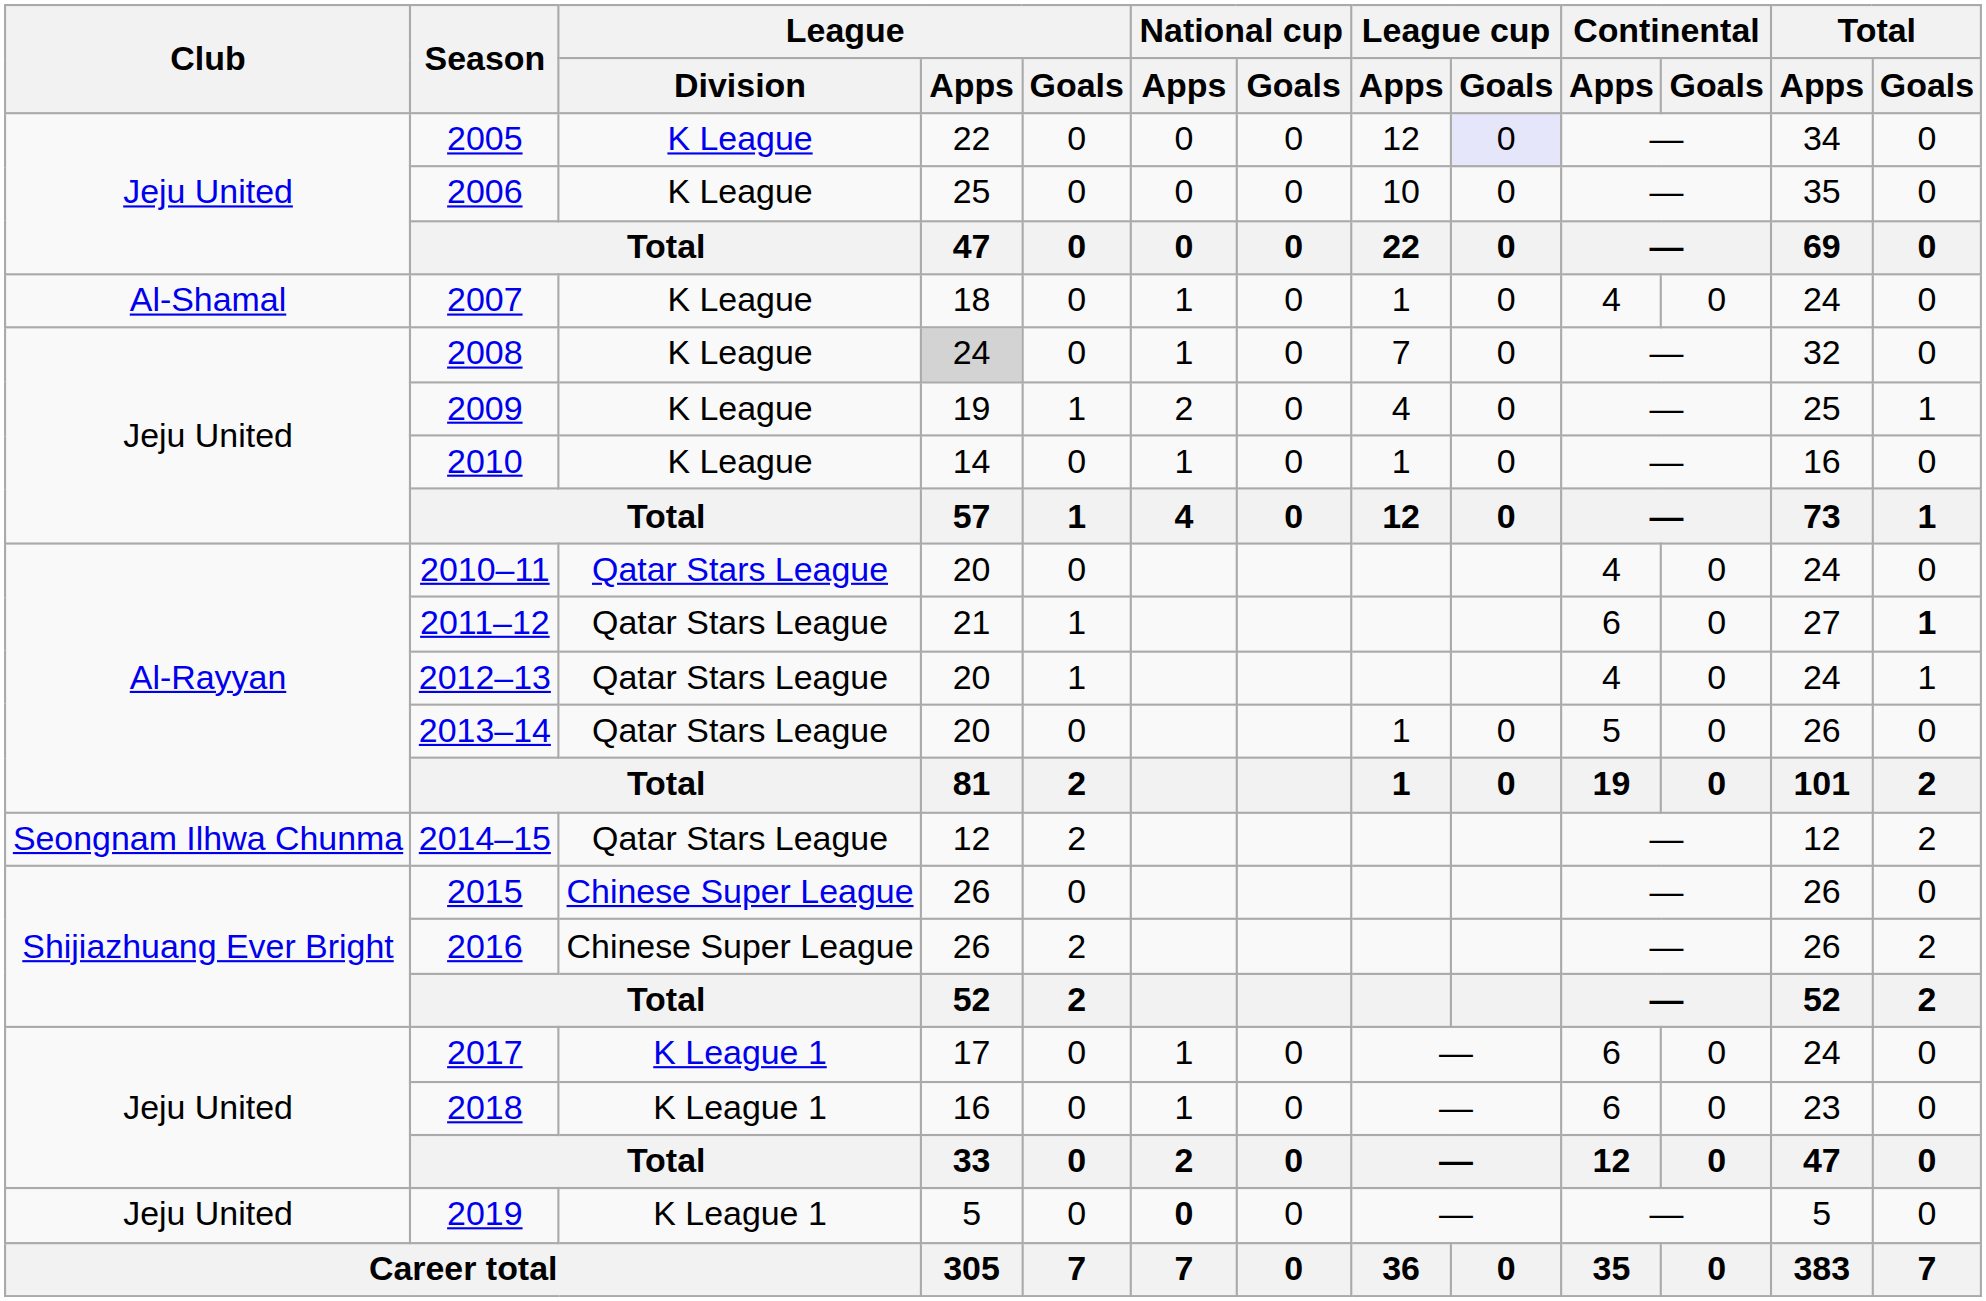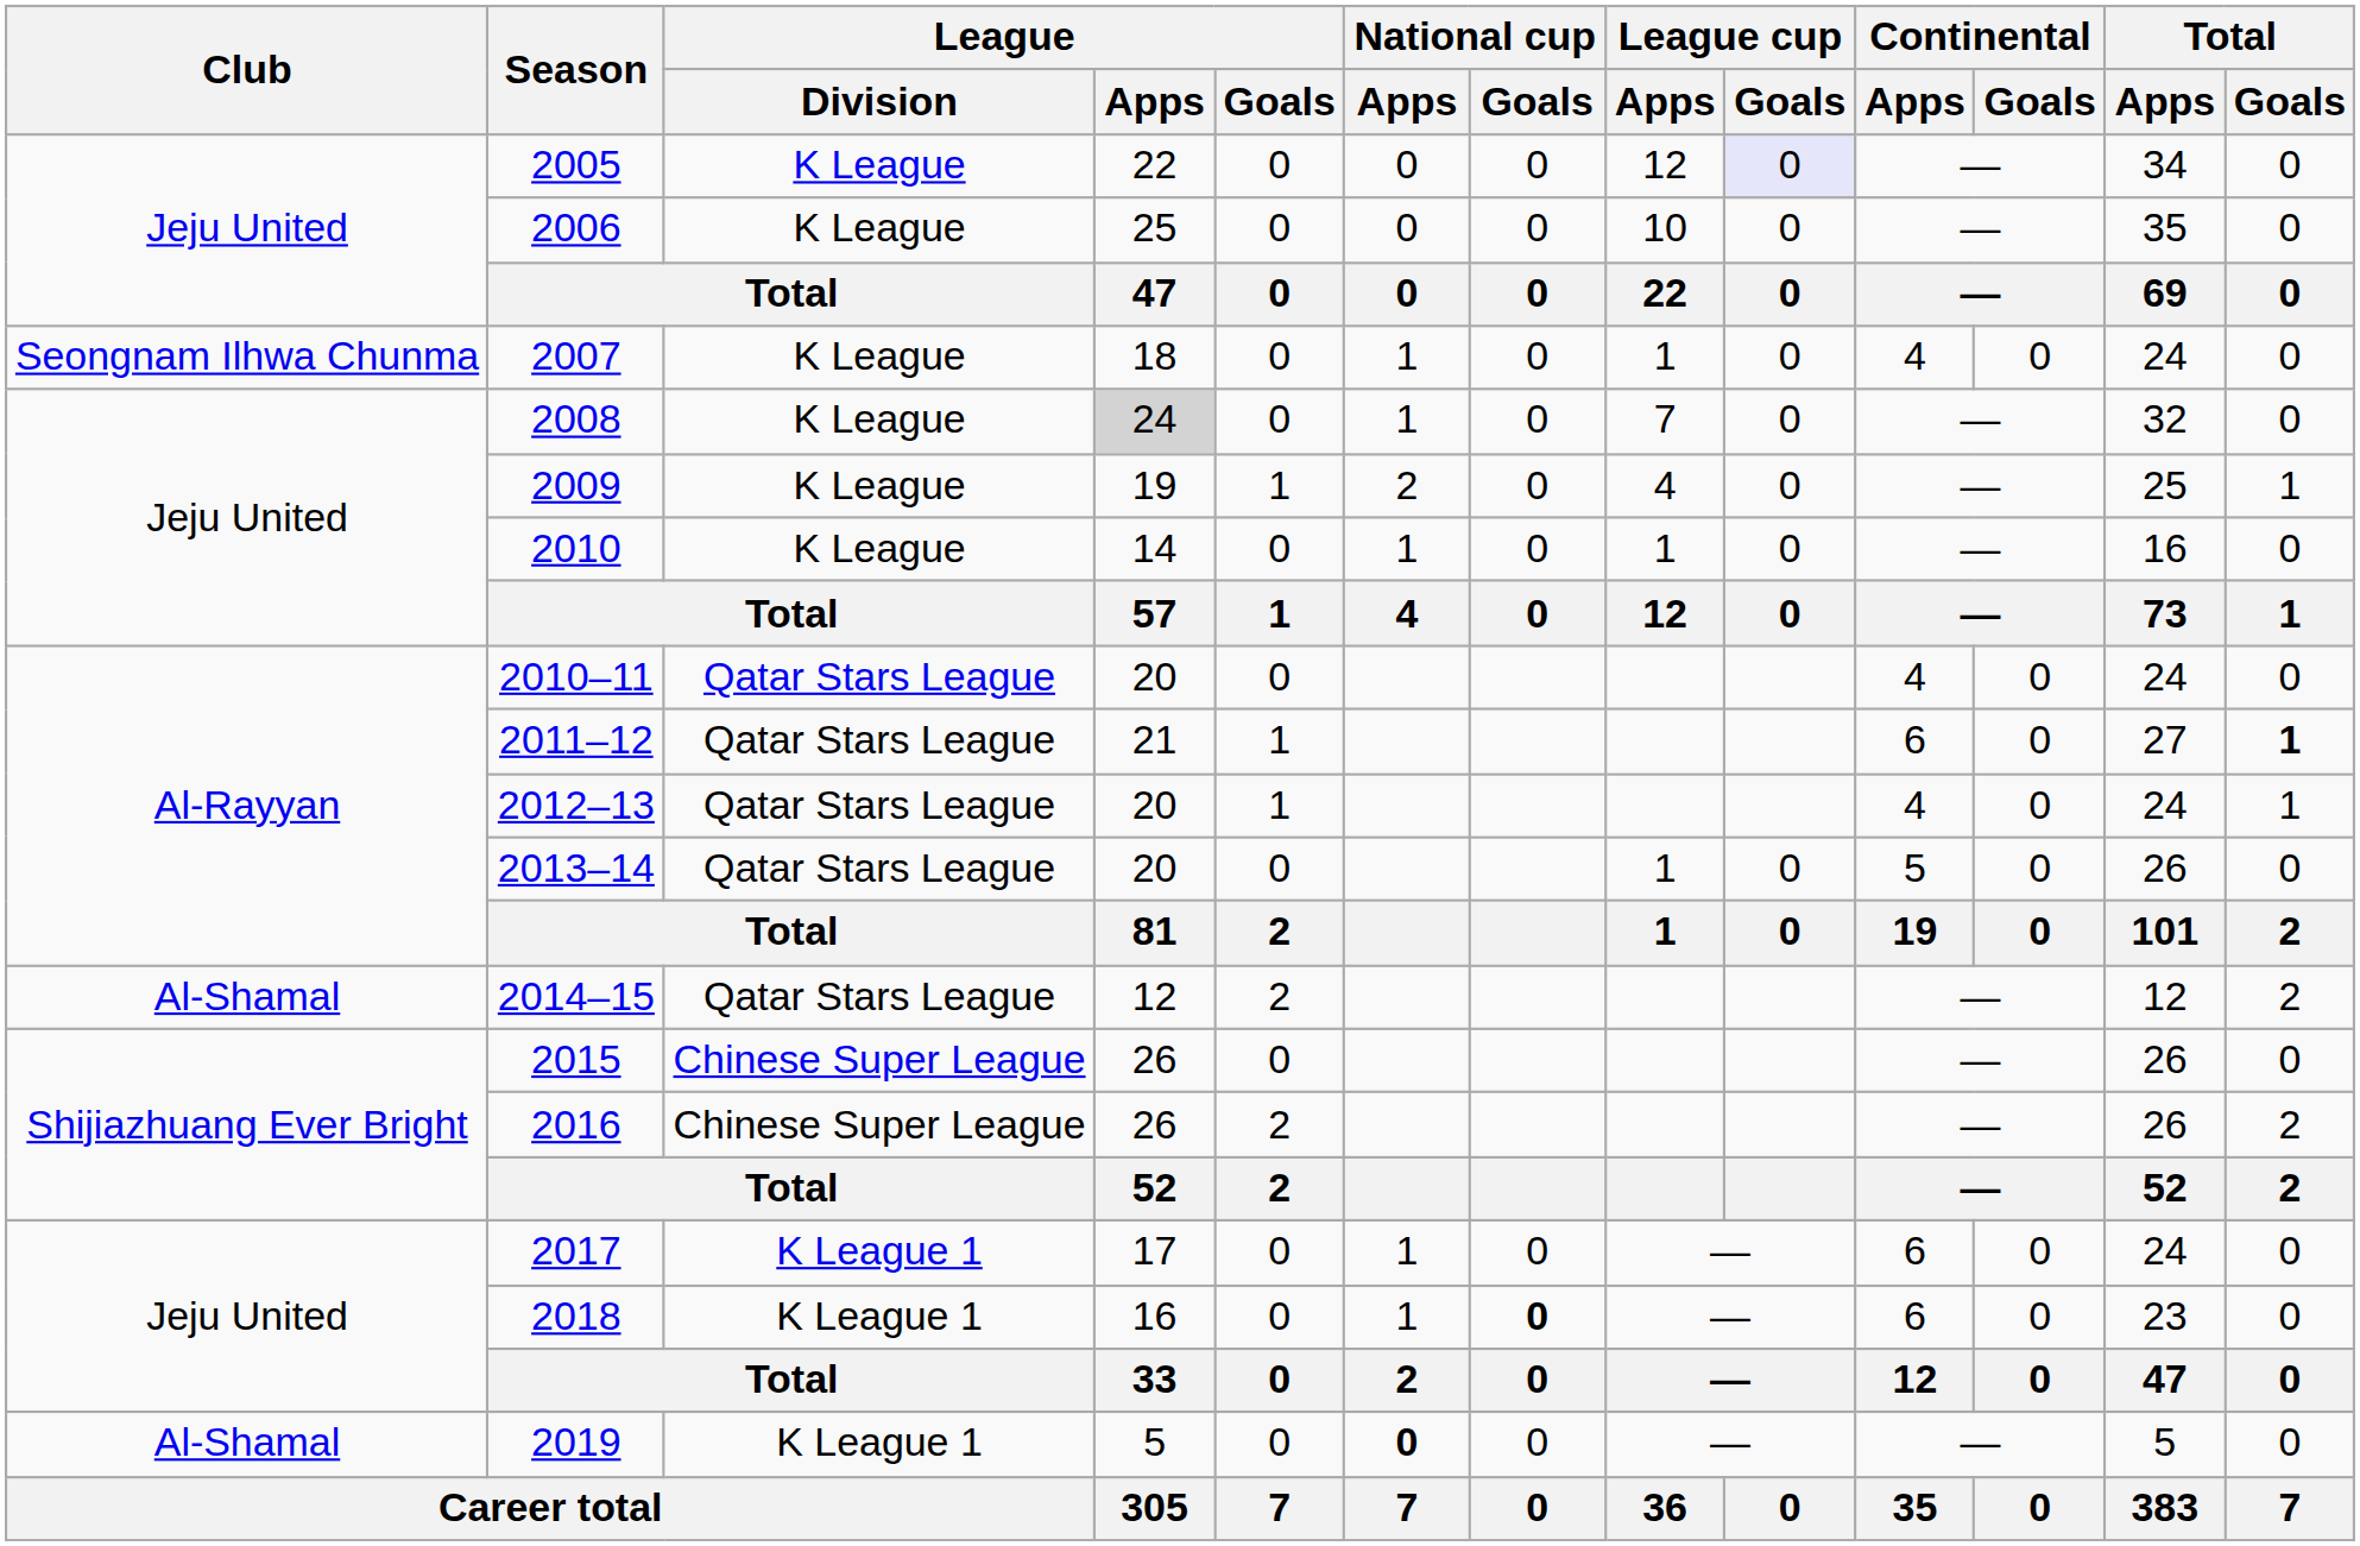2007 | Club: Al-Shamal -> Seongnam Ilhwa Chunma
2014–15 | Club: Seongnam Ilhwa Chunma -> Al-Shamal
2018 | National cup / Goals: normal -> bold
2019 | Club: Jeju United -> Al-Shamal
